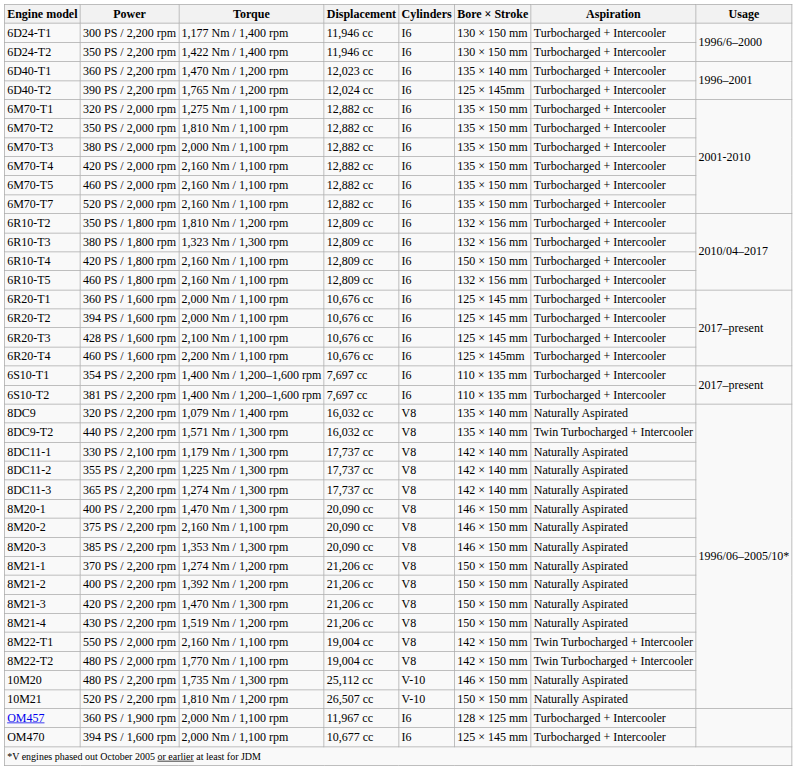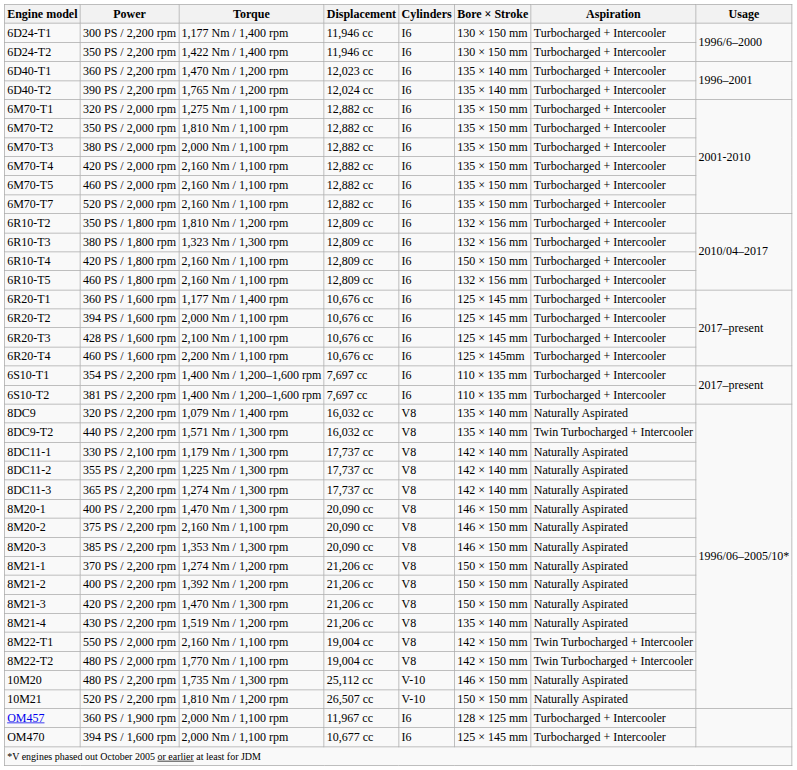6D40-T2 | Bore × Stroke: 125 × 145mm -> 135 × 140 mm
6R20-T1 | Torque: 2,000 Nm / 1,100 rpm -> 1,177 Nm / 1,400 rpm
8M21-4 | Bore × Stroke: 150 × 150 mm -> 135 × 140 mm
